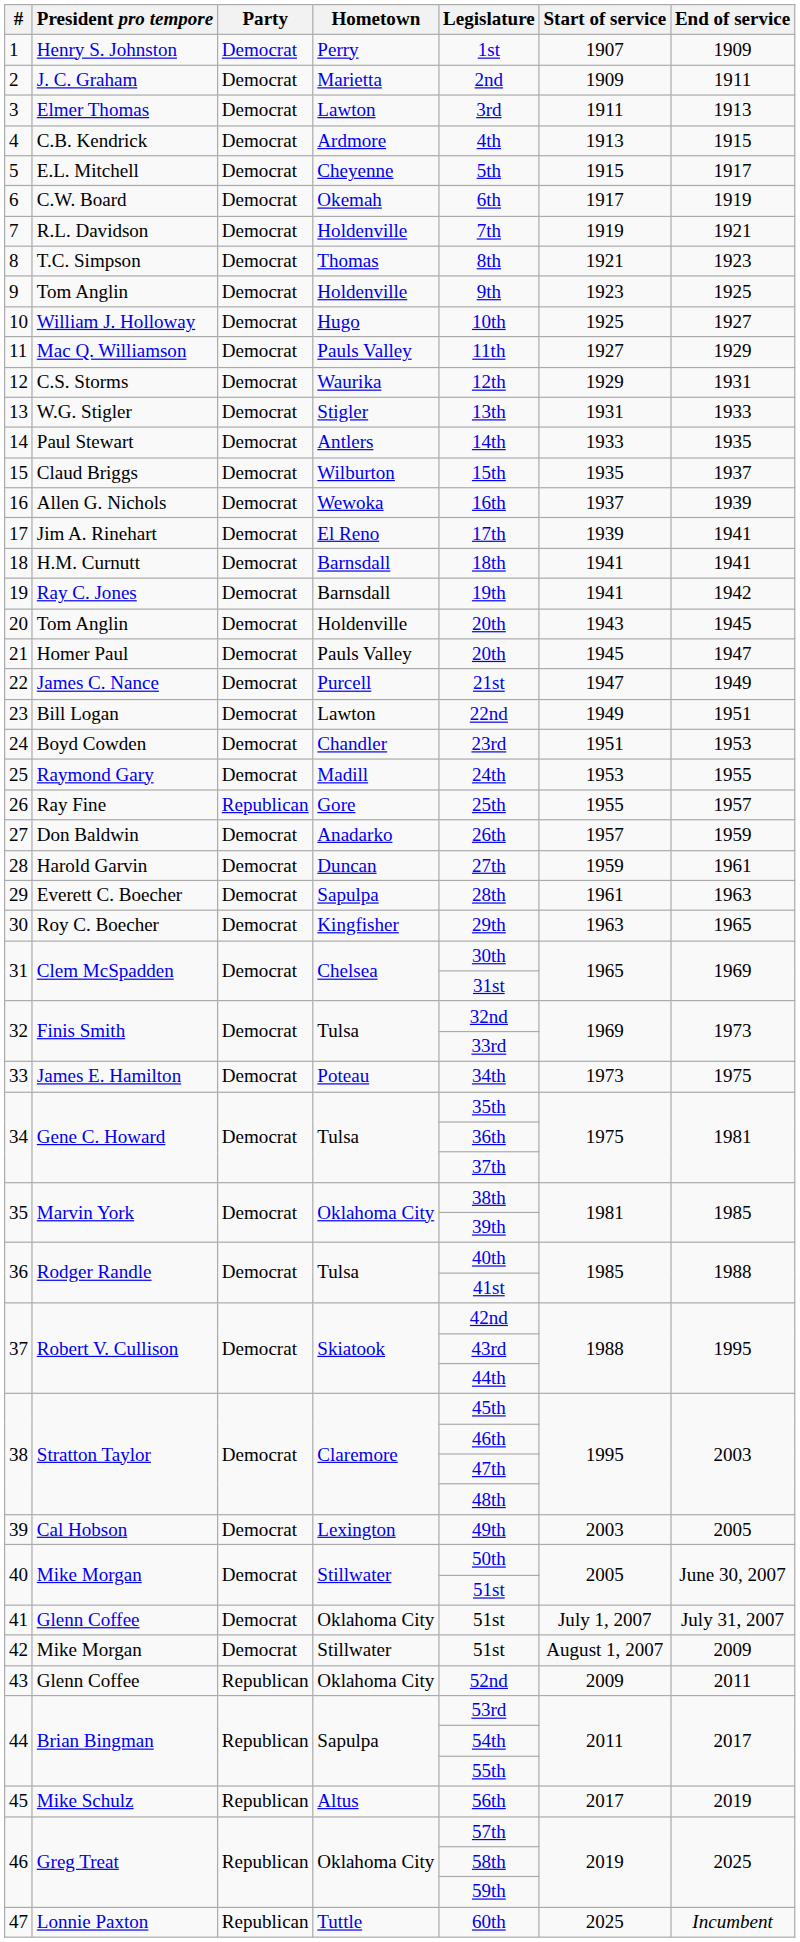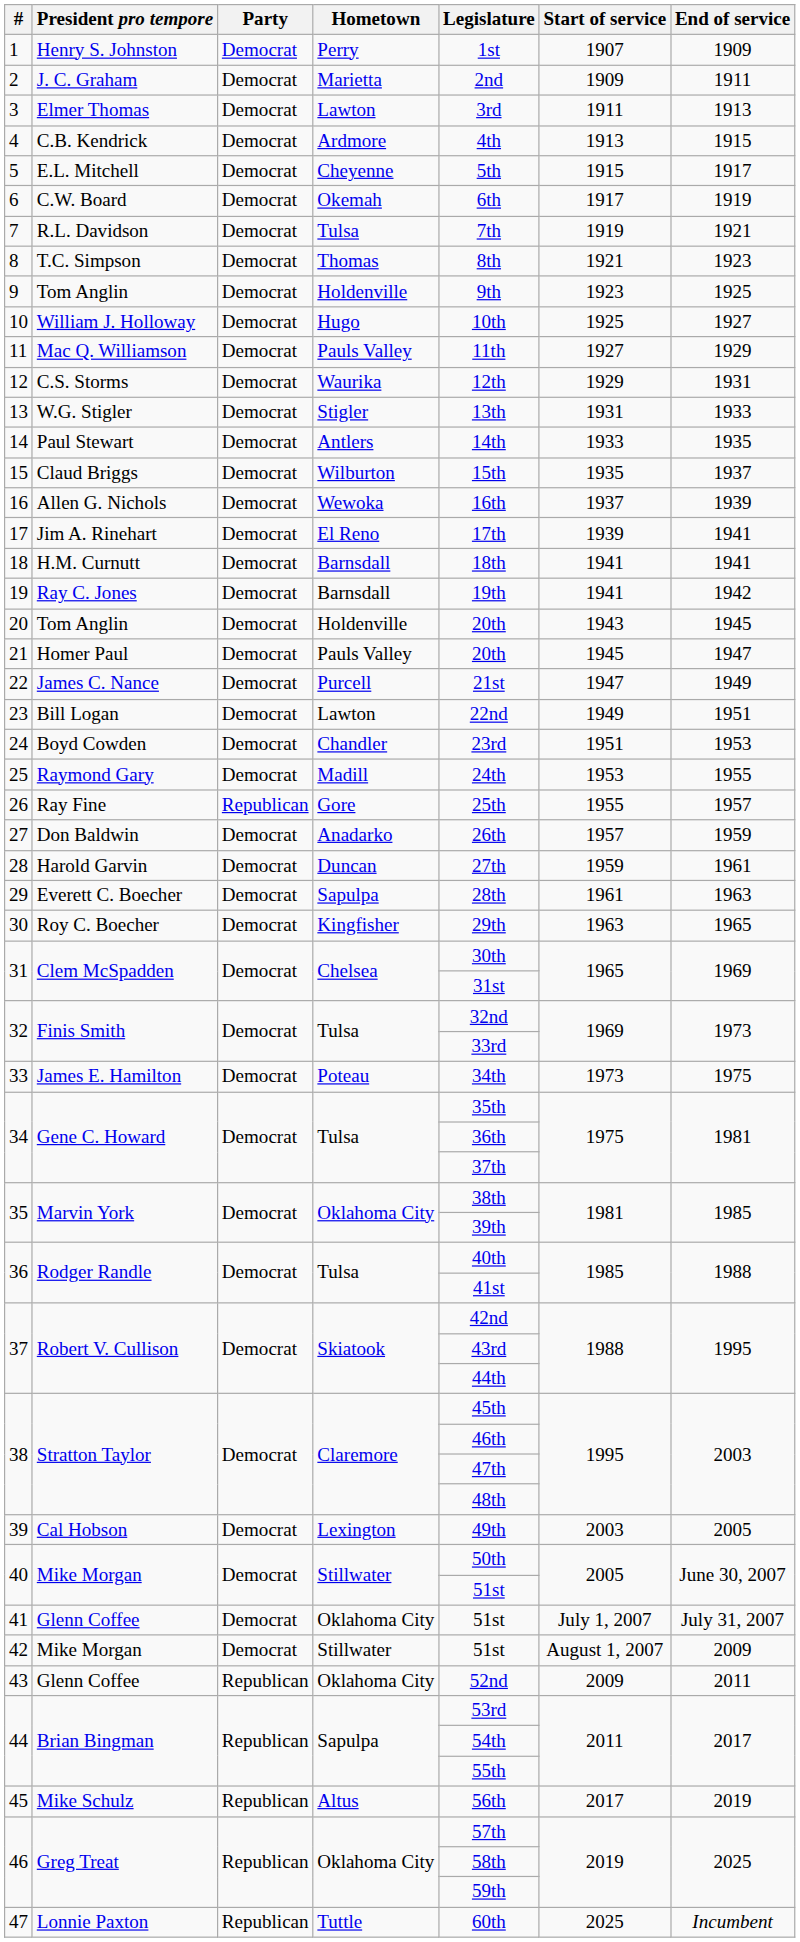7 | Hometown: Holdenville -> Tulsa
